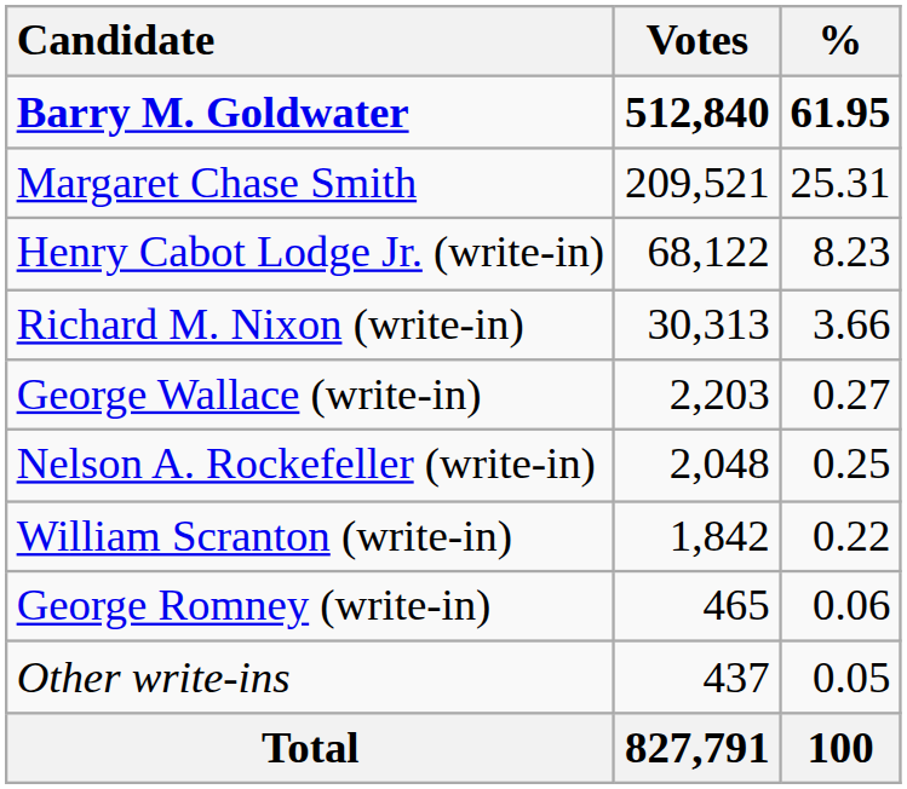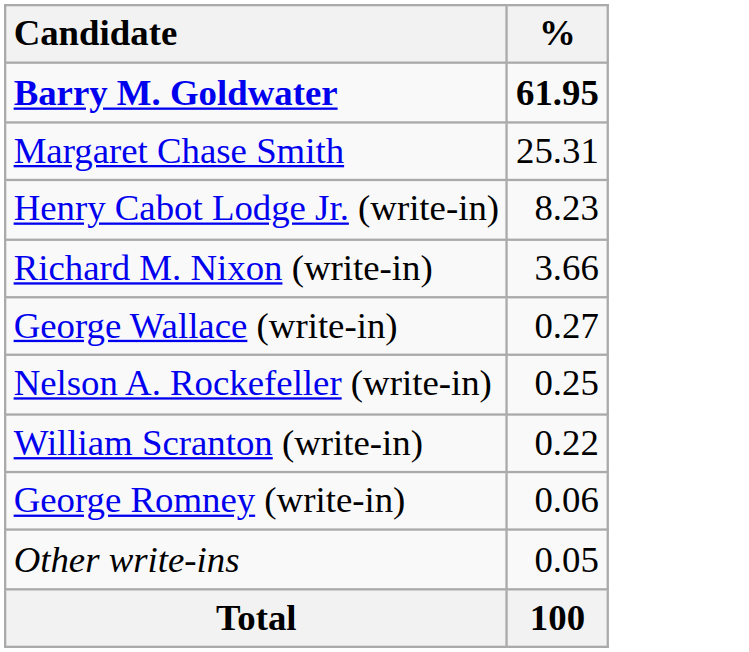- column: Votes | 512,840 | 209,521 | 68,122 | 30,313 | 2,203 | 2,048 | 1,842 | 465 | 437 | 827,791
